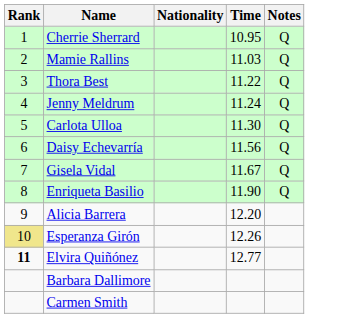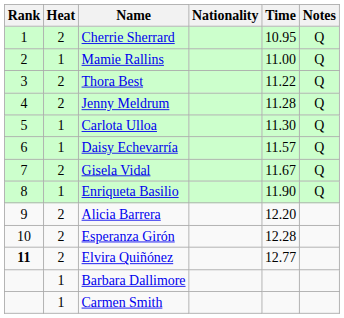+ column: Heat | 2 | 1 | 2 | 2 | 1 | 1 | 2 | 1 | 2 | 2 | 2 | 1 | 1
Mamie Rallins | Time: 11.03 -> 11.00
Jenny Meldrum | Time: 11.24 -> 11.28
Daisy Echevarría | Time: 11.56 -> 11.57
Esperanza Girón | Rank: khaki background -> no background
Esperanza Girón | Time: 12.26 -> 12.28
